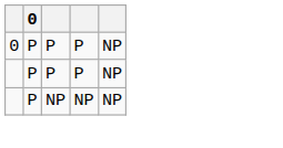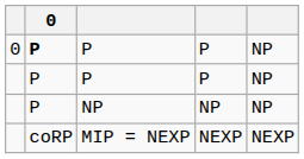0 / P | 0: normal -> bold
+ row: coRP | MIP = NEXP | NEXP | NEXP
